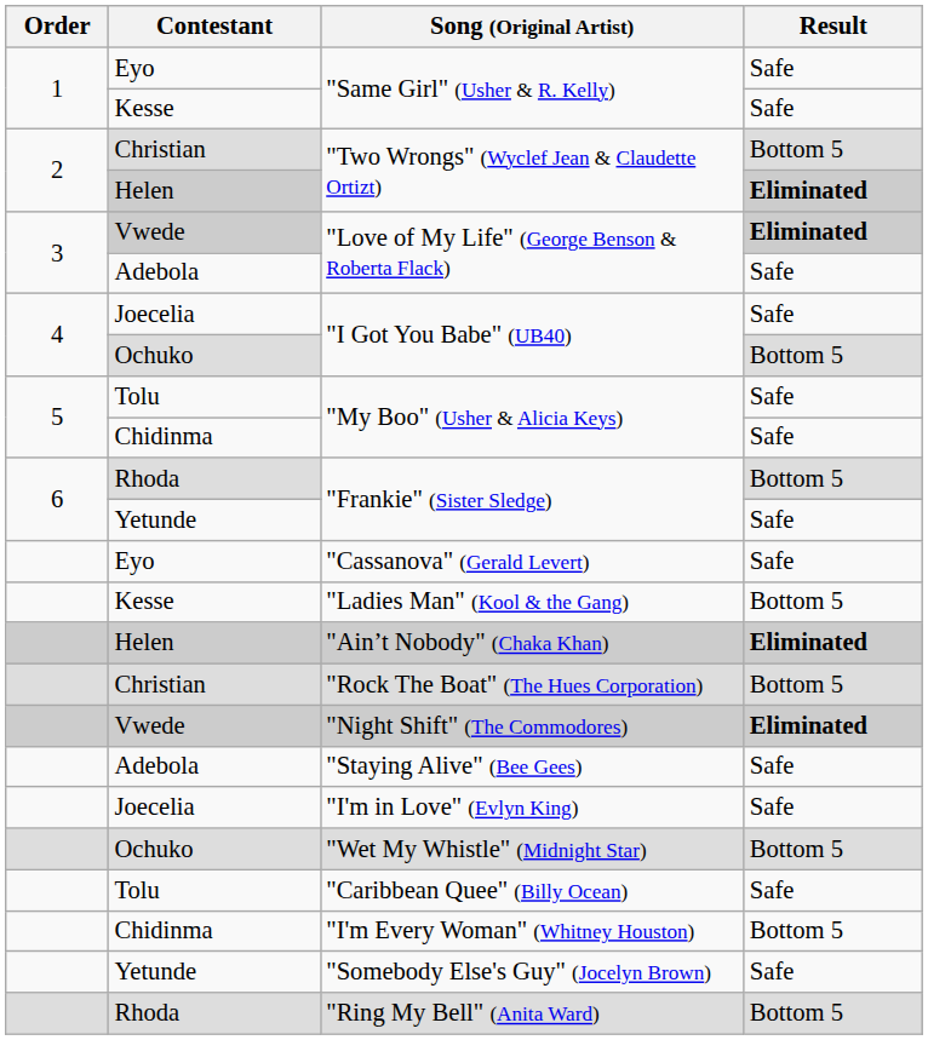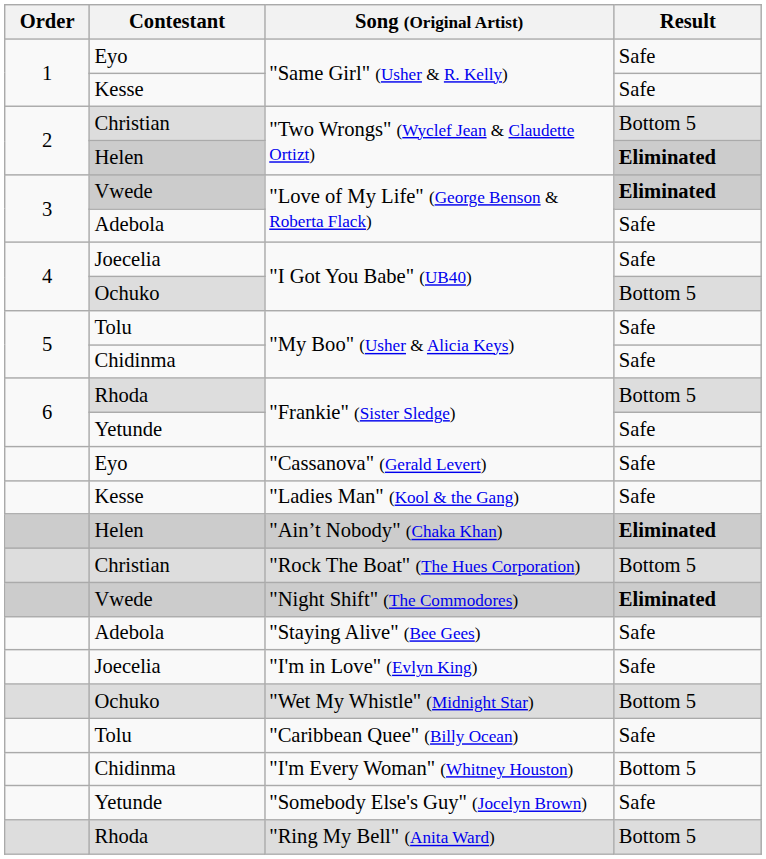"Ladies Man" (Kool & the Gang) | Result: Bottom 5 -> Safe
